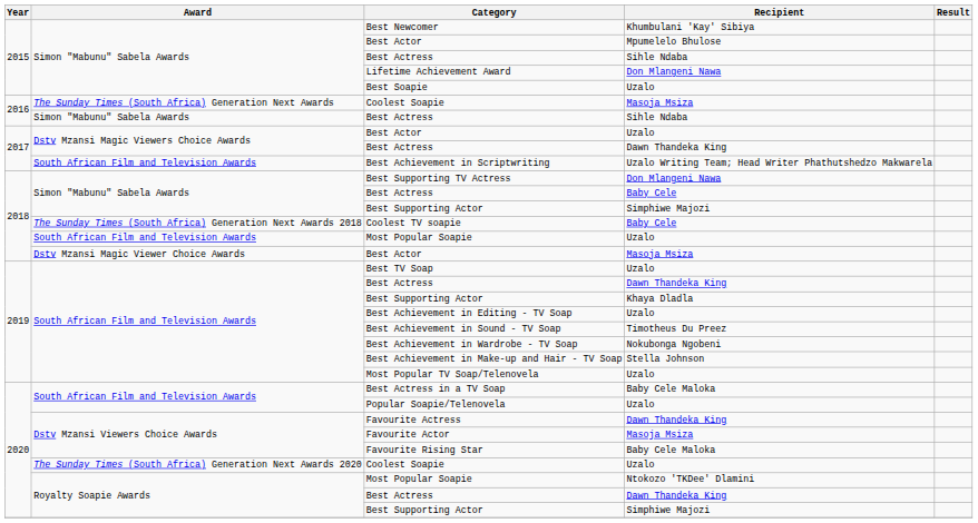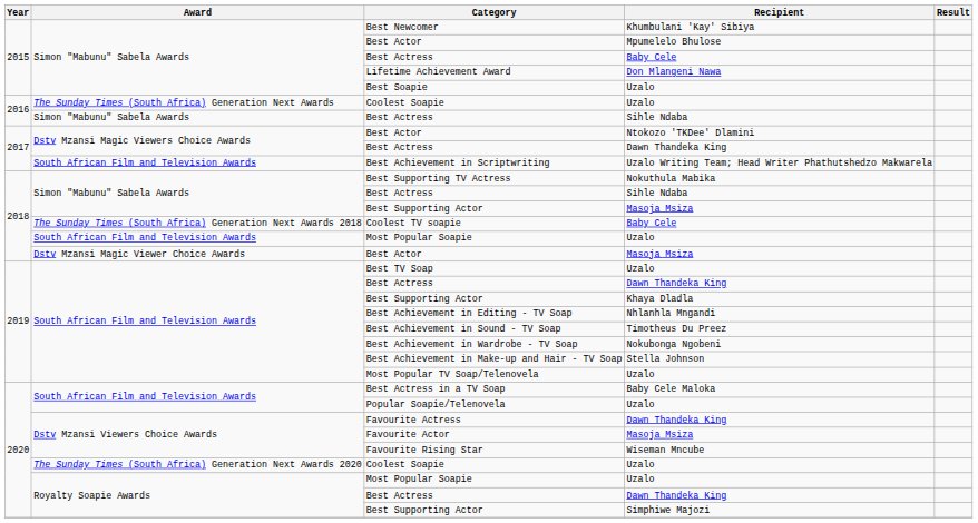2015 / Best Actress | Recipient: Sihle Ndaba -> Baby Cele
2016 / Coolest Soapie | Recipient: Masoja Msiza -> Uzalo
2017 / Best Actor | Recipient: Uzalo -> Ntokozo 'TKDee' Dlamini
Best Supporting TV Actress | Recipient: Don Mlangeni Nawa -> Nokuthula Mabika
2018 / Best Actress | Recipient: Baby Cele -> Sihle Ndaba
2018 / Best Supporting Actor | Recipient: Simphiwe Majozi -> Masoja Msiza
Best Achievement in Editing - TV Soap | Recipient: Uzalo -> Nhlanhla Mngandi
Favourite Rising Star | Recipient: Baby Cele Maloka -> Wiseman Mncube
2020 / Most Popular Soapie | Recipient: Ntokozo 'TKDee' Dlamini -> Uzalo
